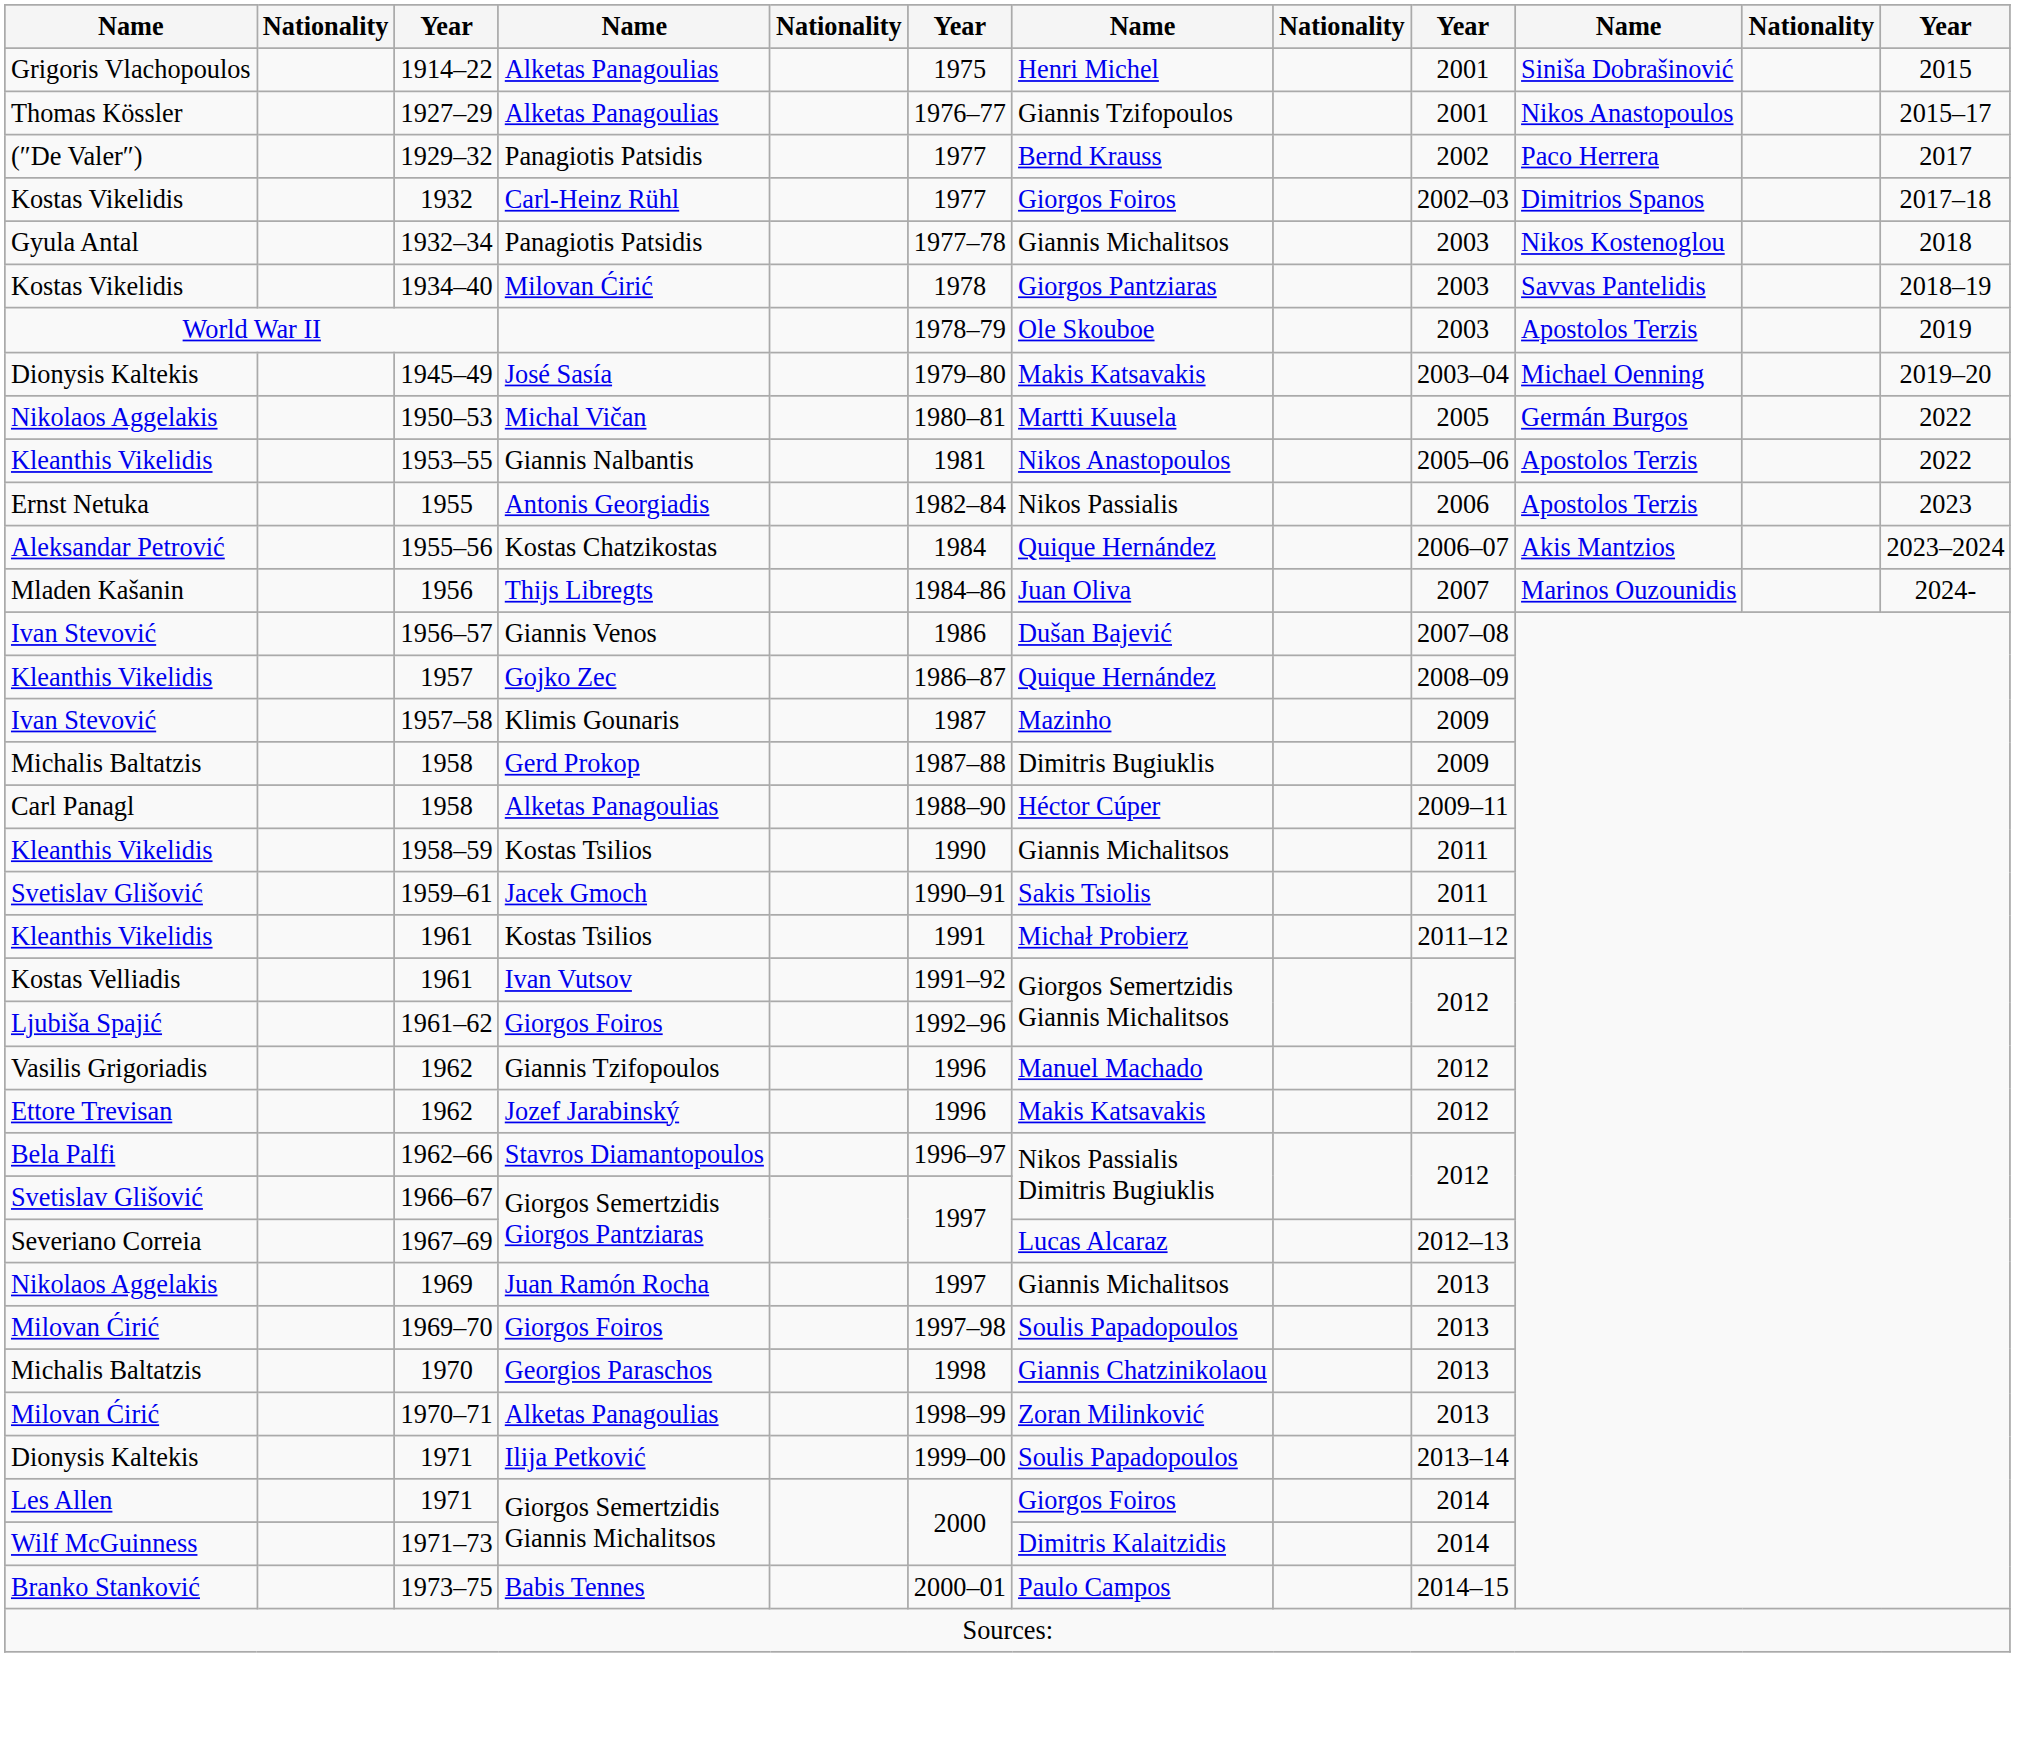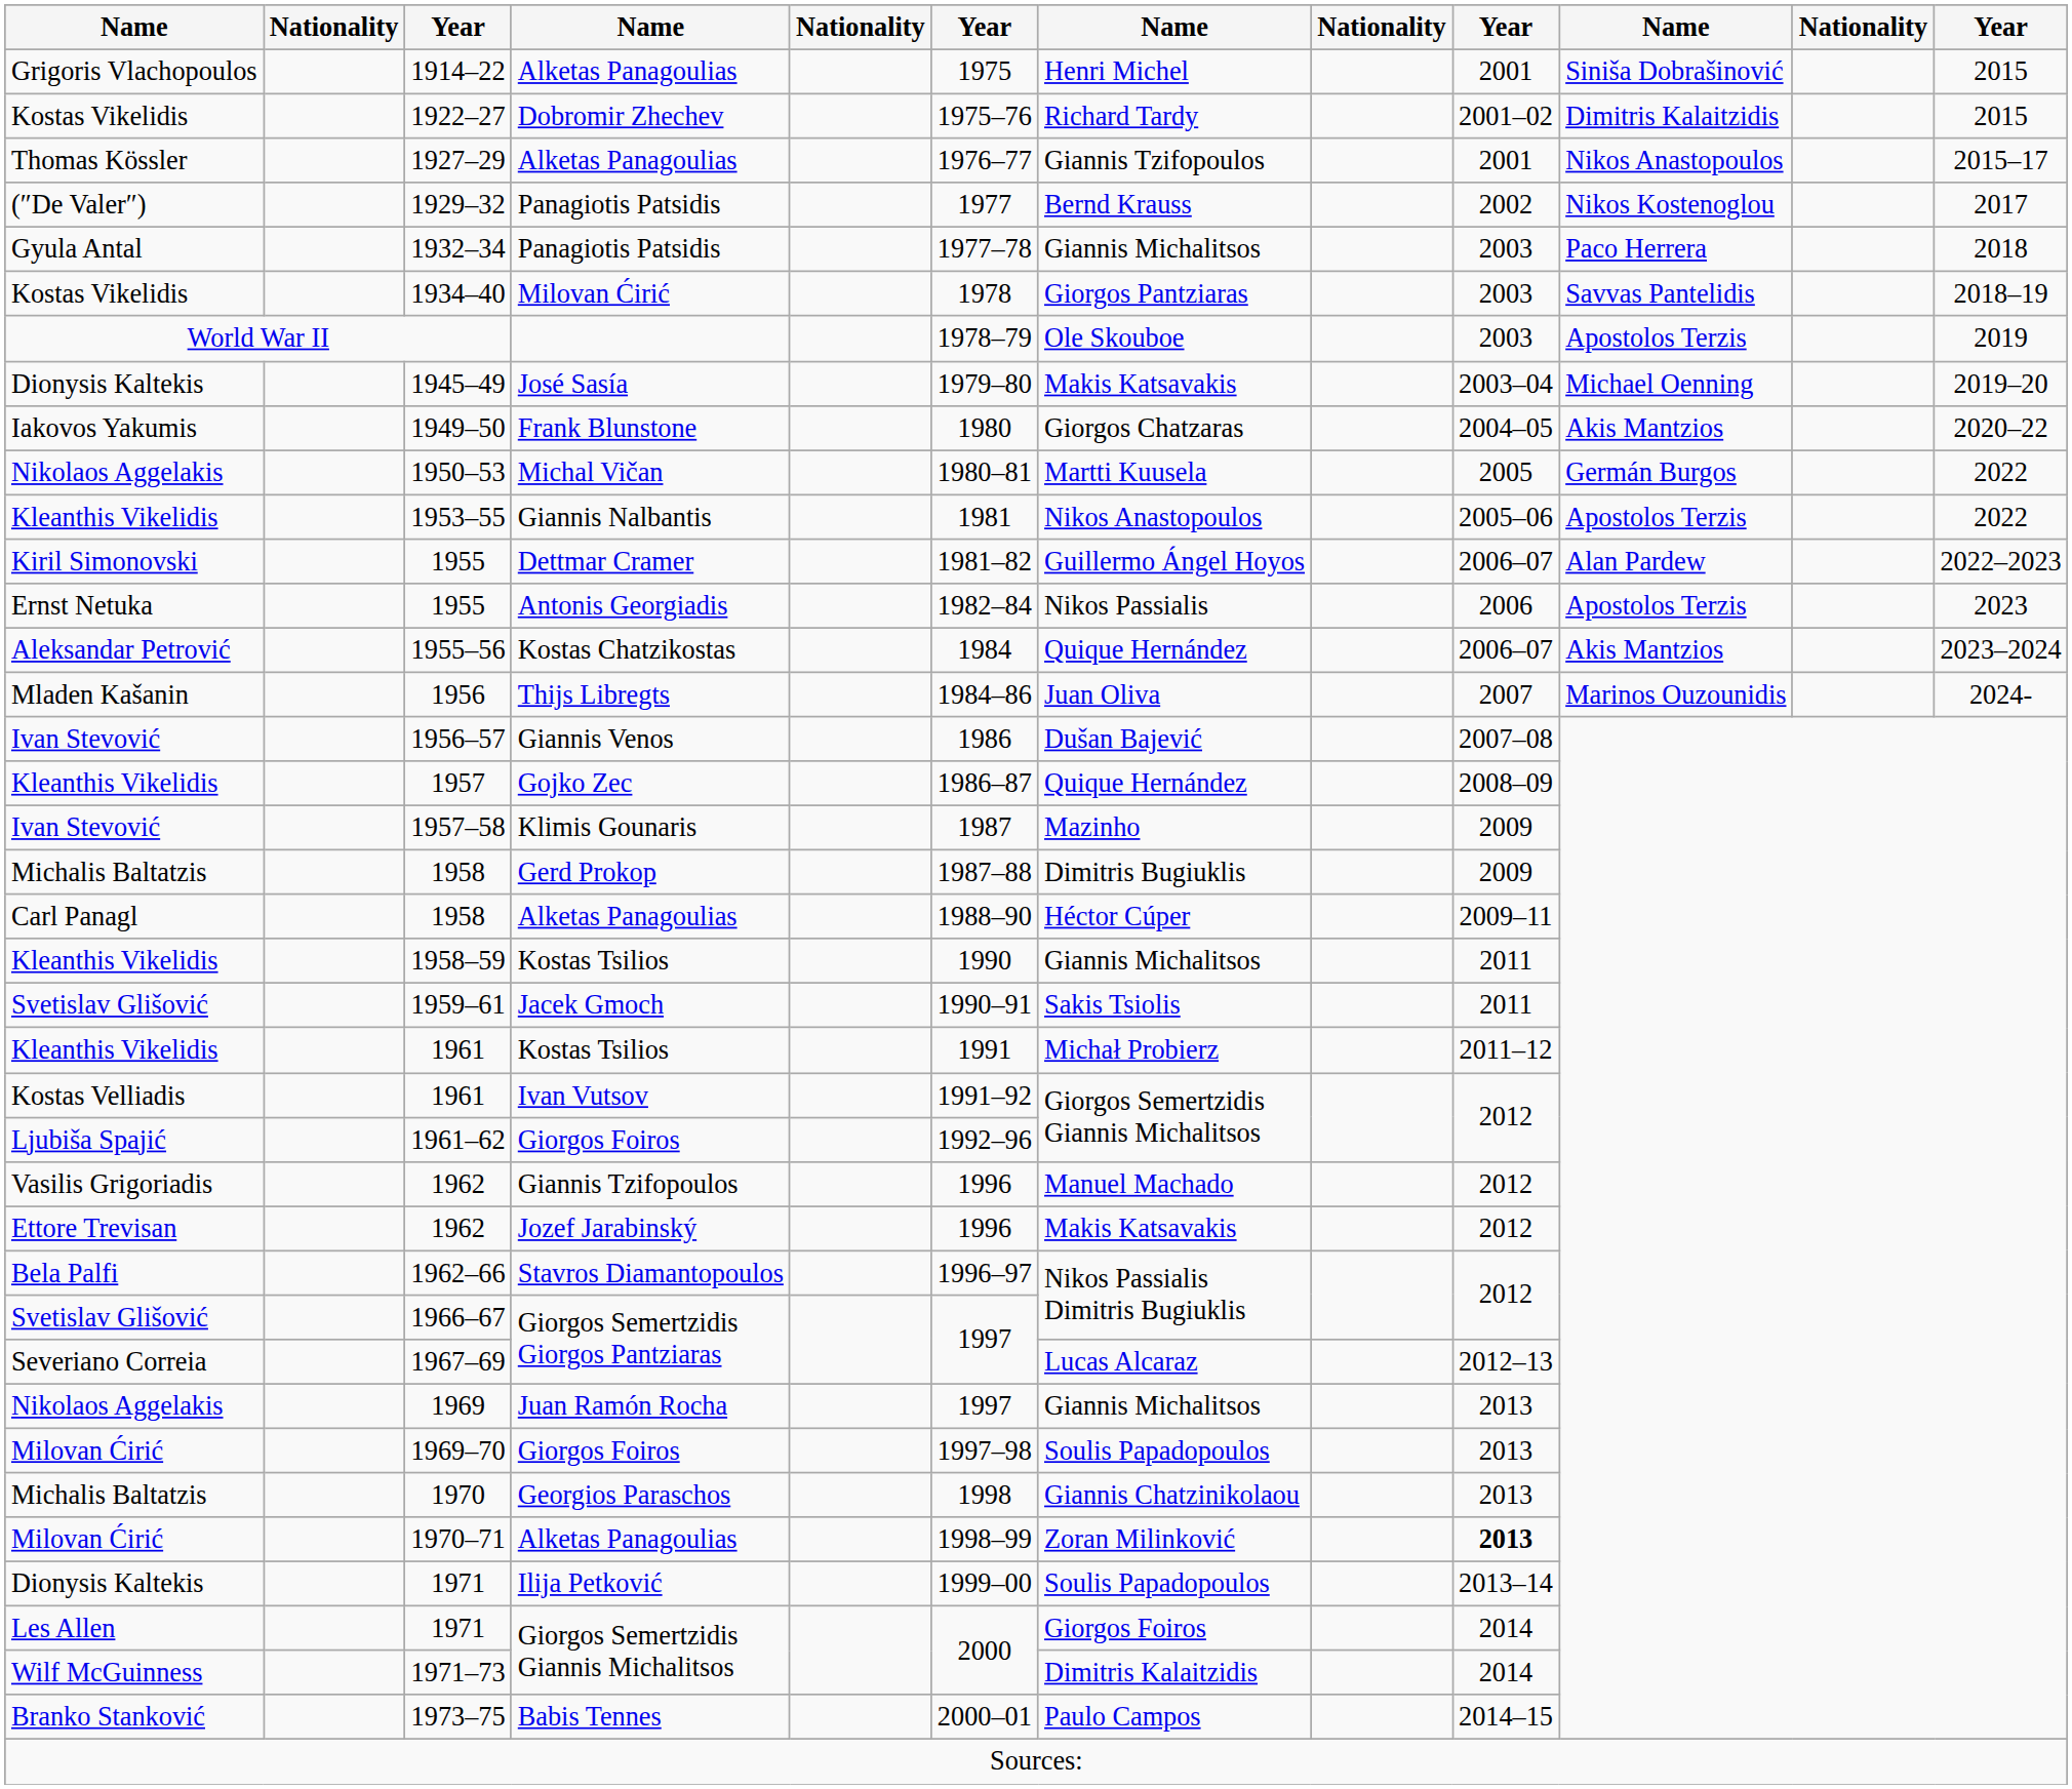+ row: Kostas Vikelidis | 1922–27 | Dobromir Zhechev | 1975–76 | Richard Tardy | 2001–02 | Dimitris Kalaitzidis | 2015
1929–32 | column 10: Paco Herrera -> Nikos Kostenoglou
- row: Kostas Vikelidis | 1932 | Carl-Heinz Rühl | 1977 | Giorgos Foiros | 2002–03 | Dimitrios Spanos | 2017–18
1932–34 | column 10: Nikos Kostenoglou -> Paco Herrera
+ row: Iakovos Yakumis | 1949–50 | Frank Blunstone | 1980 | Giorgos Chatzaras | 2004–05 | Akis Mantzios | 2020–22
+ row: Kiril Simonovski | 1955 | Dettmar Cramer | 1981–82 | Guillermo Ángel Hoyos | 2006–07 | Alan Pardew | 2022–2023
1970–71 | column 9: normal -> bold
